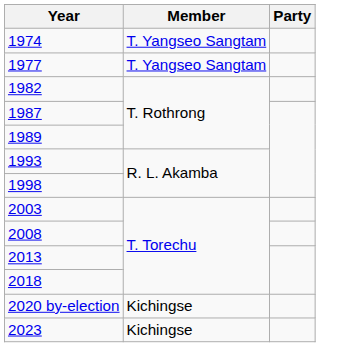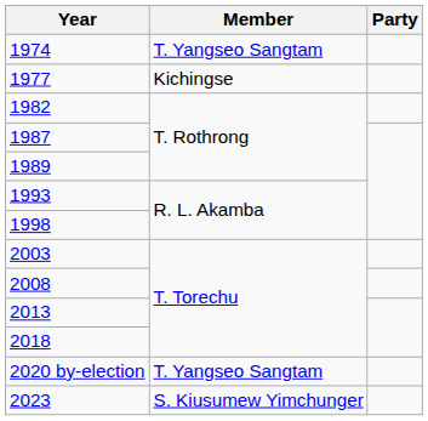1977 | Member: T. Yangseo Sangtam -> Kichingse
2020 by-election | Member: Kichingse -> T. Yangseo Sangtam
2023 | Member: Kichingse -> S. Kiusumew Yimchunger
